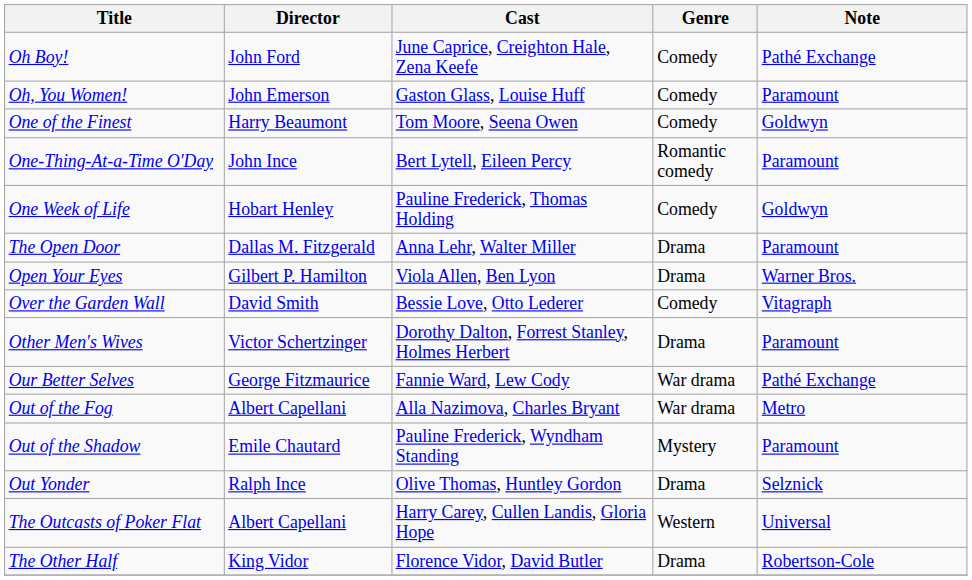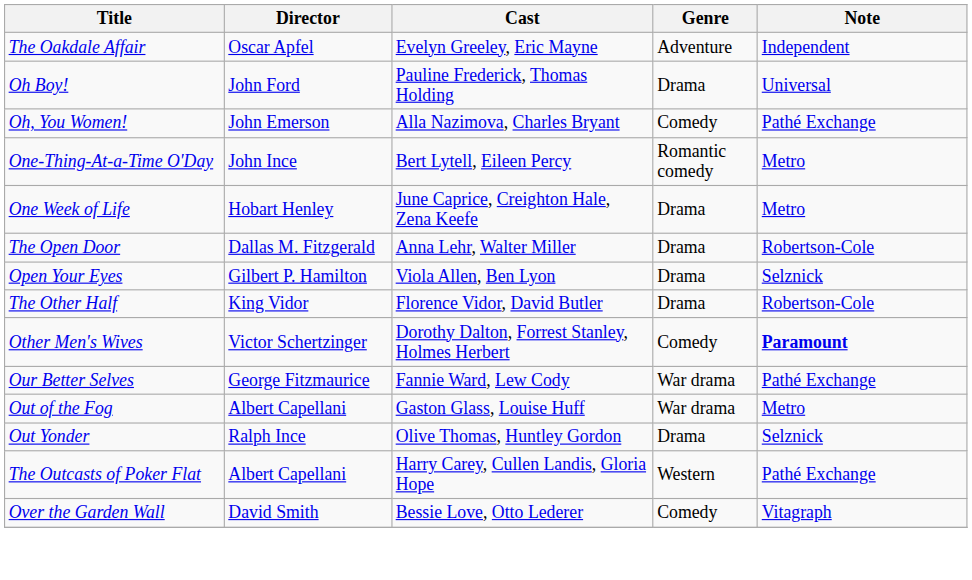+ row: The Oakdale Affair | Oscar Apfel | Evelyn Greeley, Eric Mayne | Adventure | Independent
Oh Boy! | Cast: June Caprice, Creighton Hale, Zena Keefe -> Pauline Frederick, Thomas Holding
Oh Boy! | Genre: Comedy -> Drama
Oh Boy! | Note: Pathé Exchange -> Universal
Oh, You Women! | Cast: Gaston Glass, Louise Huff -> Alla Nazimova, Charles Bryant
Oh, You Women! | Note: Paramount -> Pathé Exchange
- row: One of the Finest | Harry Beaumont | Tom Moore, Seena Owen | Comedy | Goldwyn
One-Thing-At-a-Time O'Day | Note: Paramount -> Metro
One Week of Life | Cast: Pauline Frederick, Thomas Holding -> June Caprice, Creighton Hale, Zena Keefe
One Week of Life | Genre: Comedy -> Drama
One Week of Life | Note: Goldwyn -> Metro
The Open Door | Note: Paramount -> Robertson-Cole
Open Your Eyes | Note: Warner Bros. -> Selznick
rows swapped: The Other Half <-> Over the Garden Wall
Other Men's Wives | Genre: Drama -> Comedy
Other Men's Wives | Note: normal -> bold
Out of the Fog | Cast: Alla Nazimova, Charles Bryant -> Gaston Glass, Louise Huff
- row: Out of the Shadow | Emile Chautard | Pauline Frederick, Wyndham Standing | Mystery | Paramount
The Outcasts of Poker Flat | Note: Universal -> Pathé Exchange
